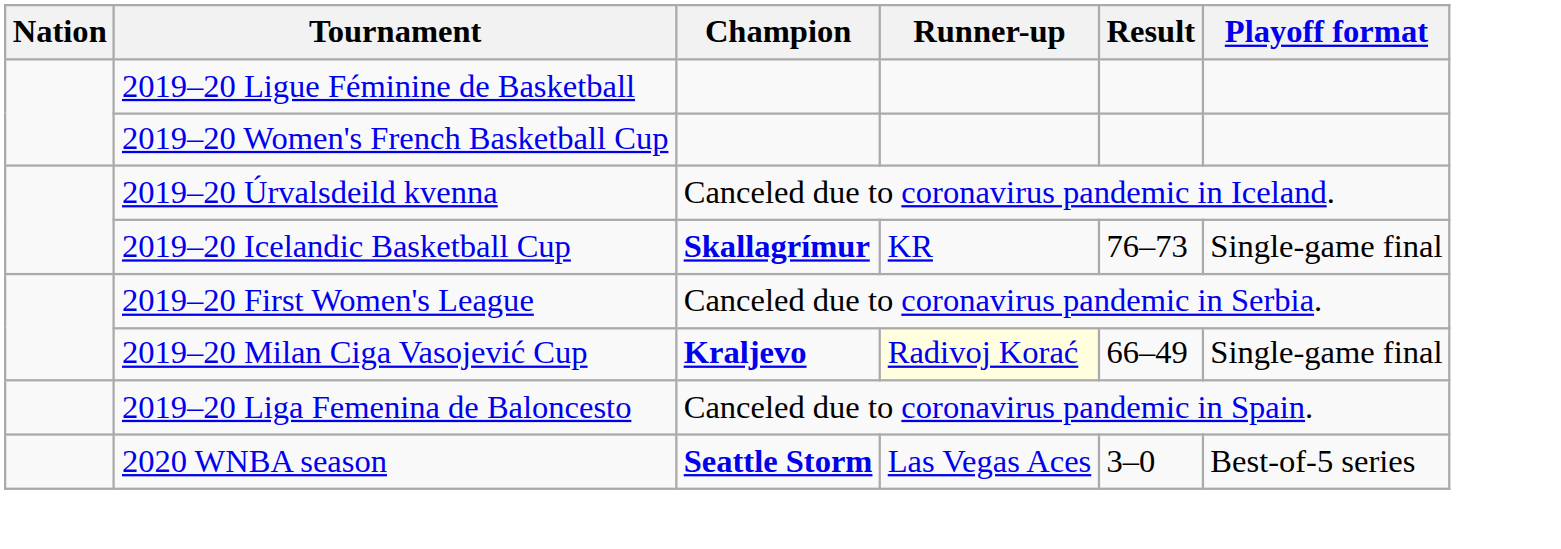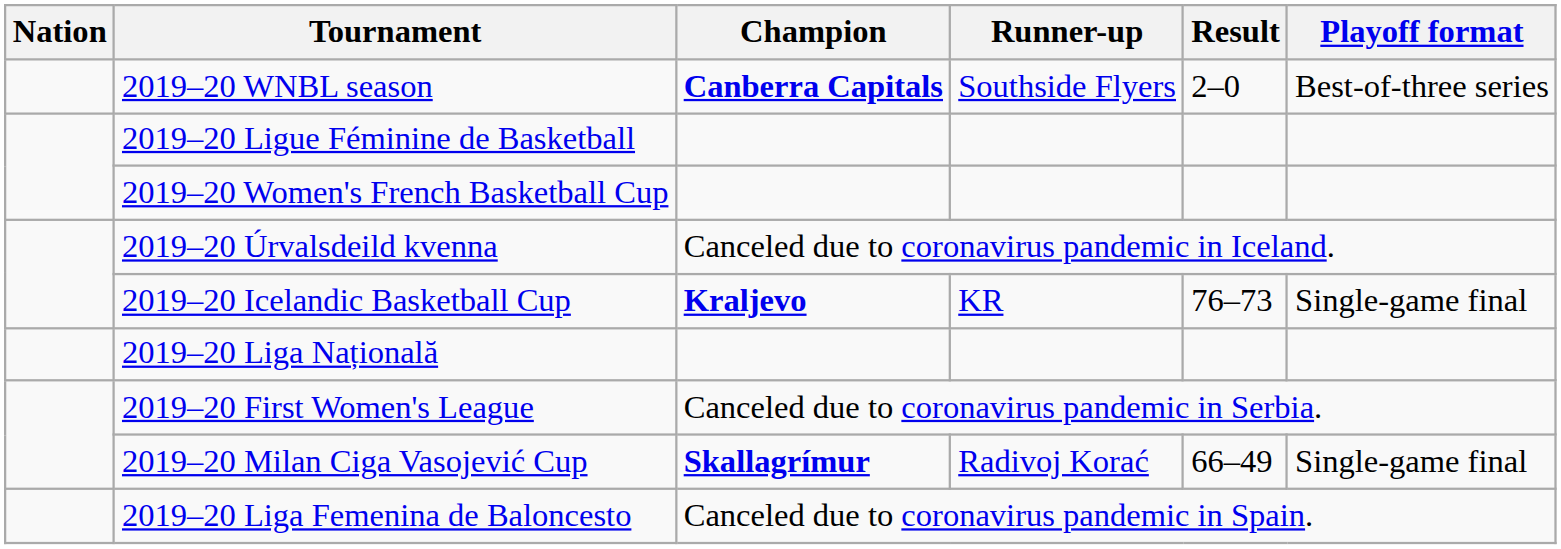+ row: 2019–20 WNBL season | Canberra Capitals | Southside Flyers | 2–0 | Best-of-three series
2019–20 Icelandic Basketball Cup | Champion: Skallagrímur -> Kraljevo
+ row: 2019–20 Liga Națională
2019–20 Milan Ciga Vasojević Cup | Champion: Kraljevo -> Skallagrímur
2019–20 Milan Ciga Vasojević Cup | Runner-up: lightyellow background -> no background
- row: 2020 WNBA season | Seattle Storm | Las Vegas Aces | 3–0 | Best-of-5 series
